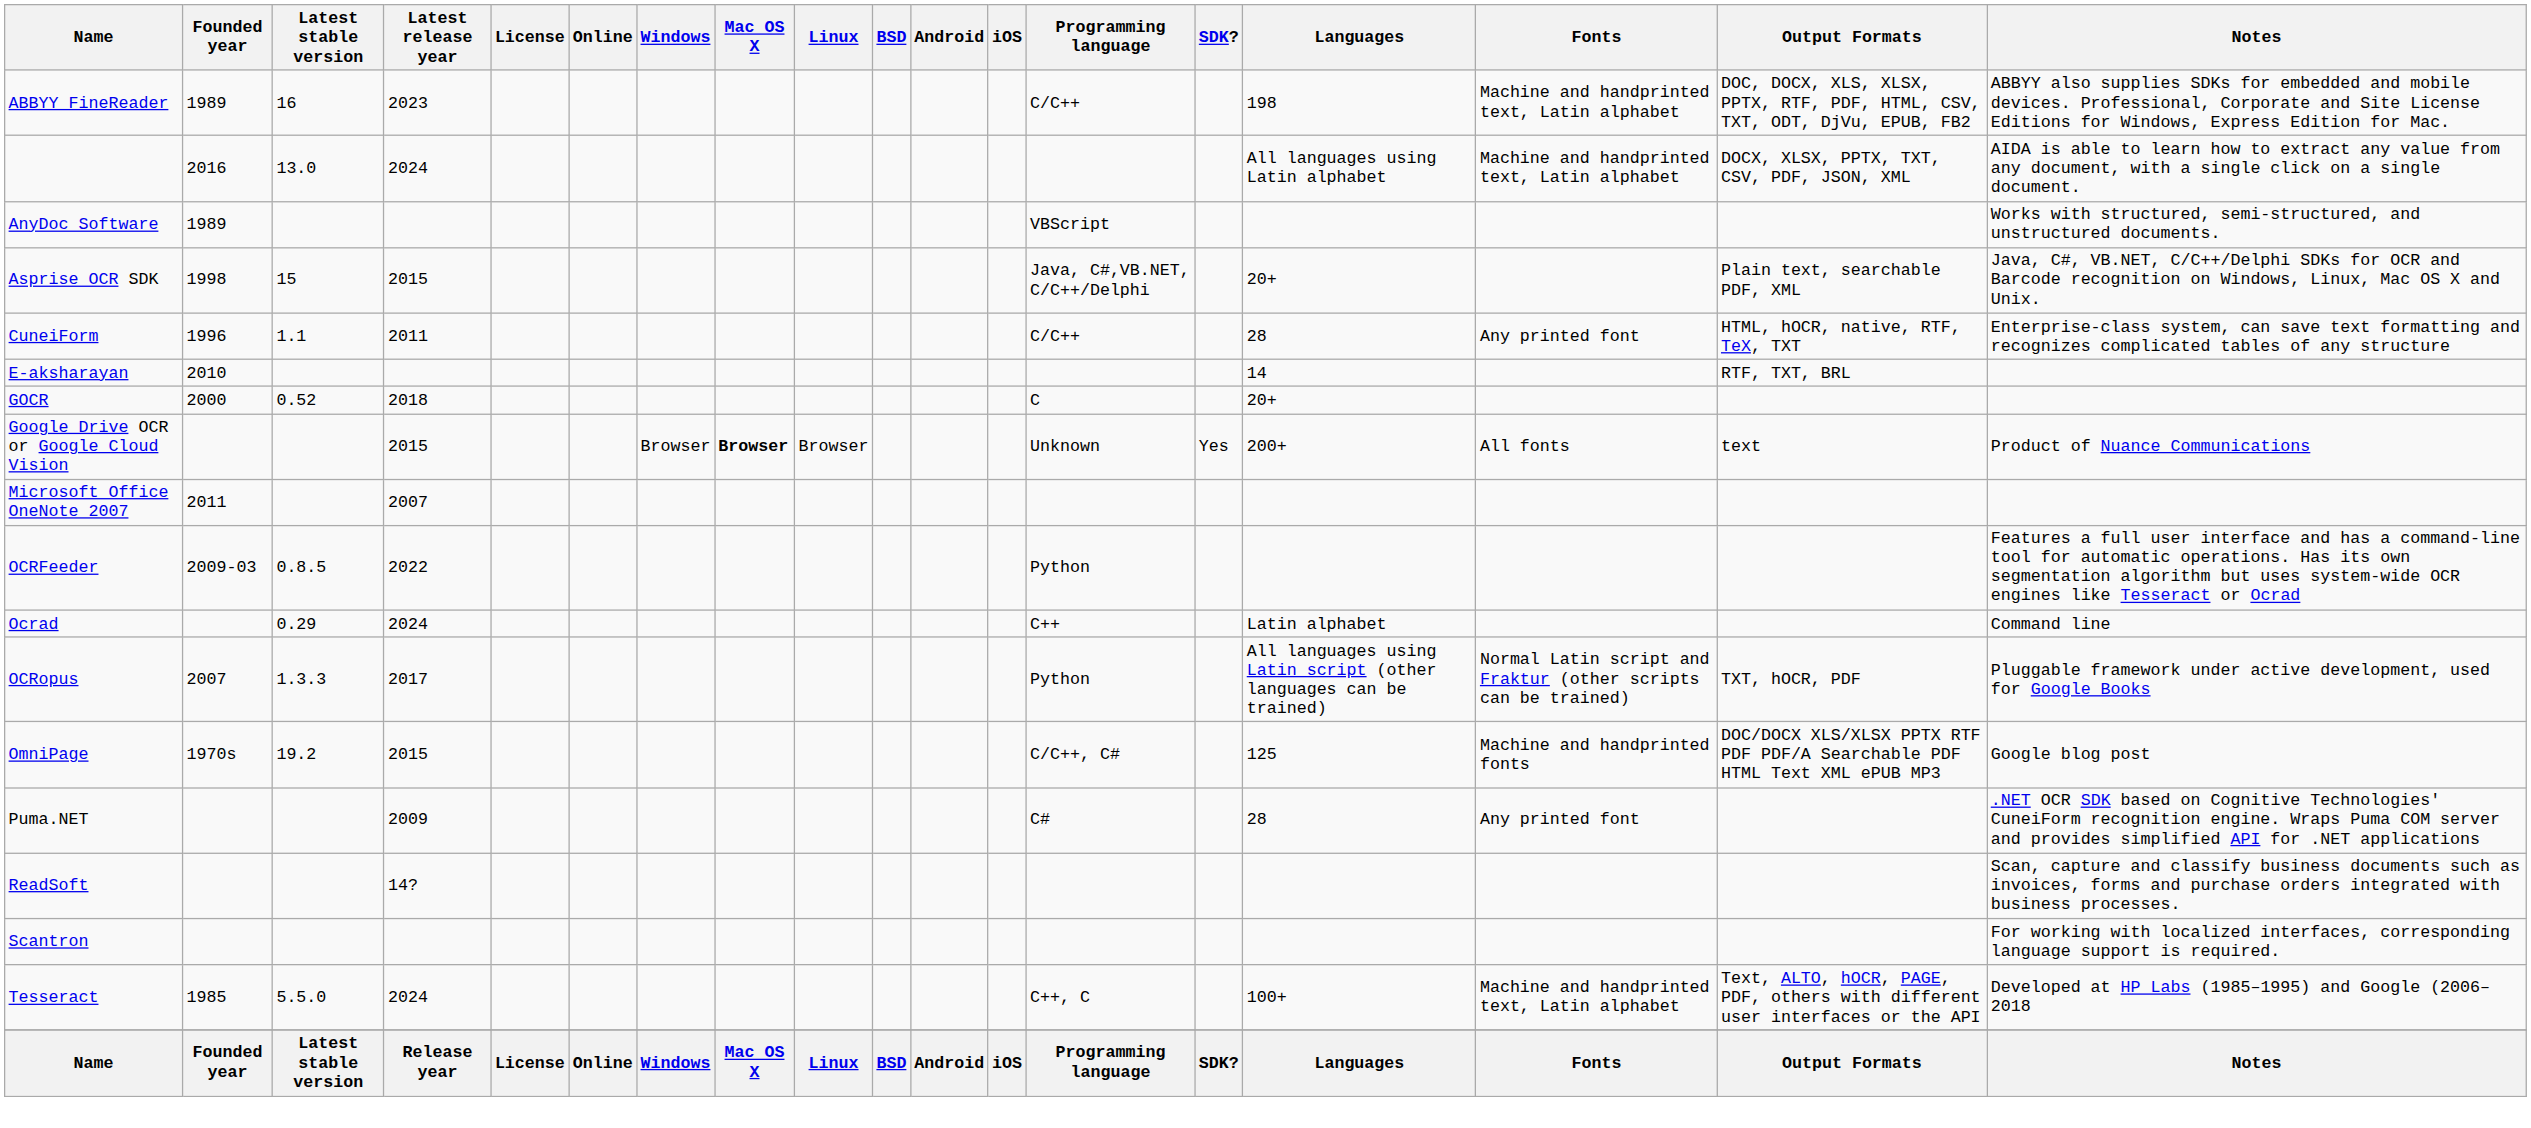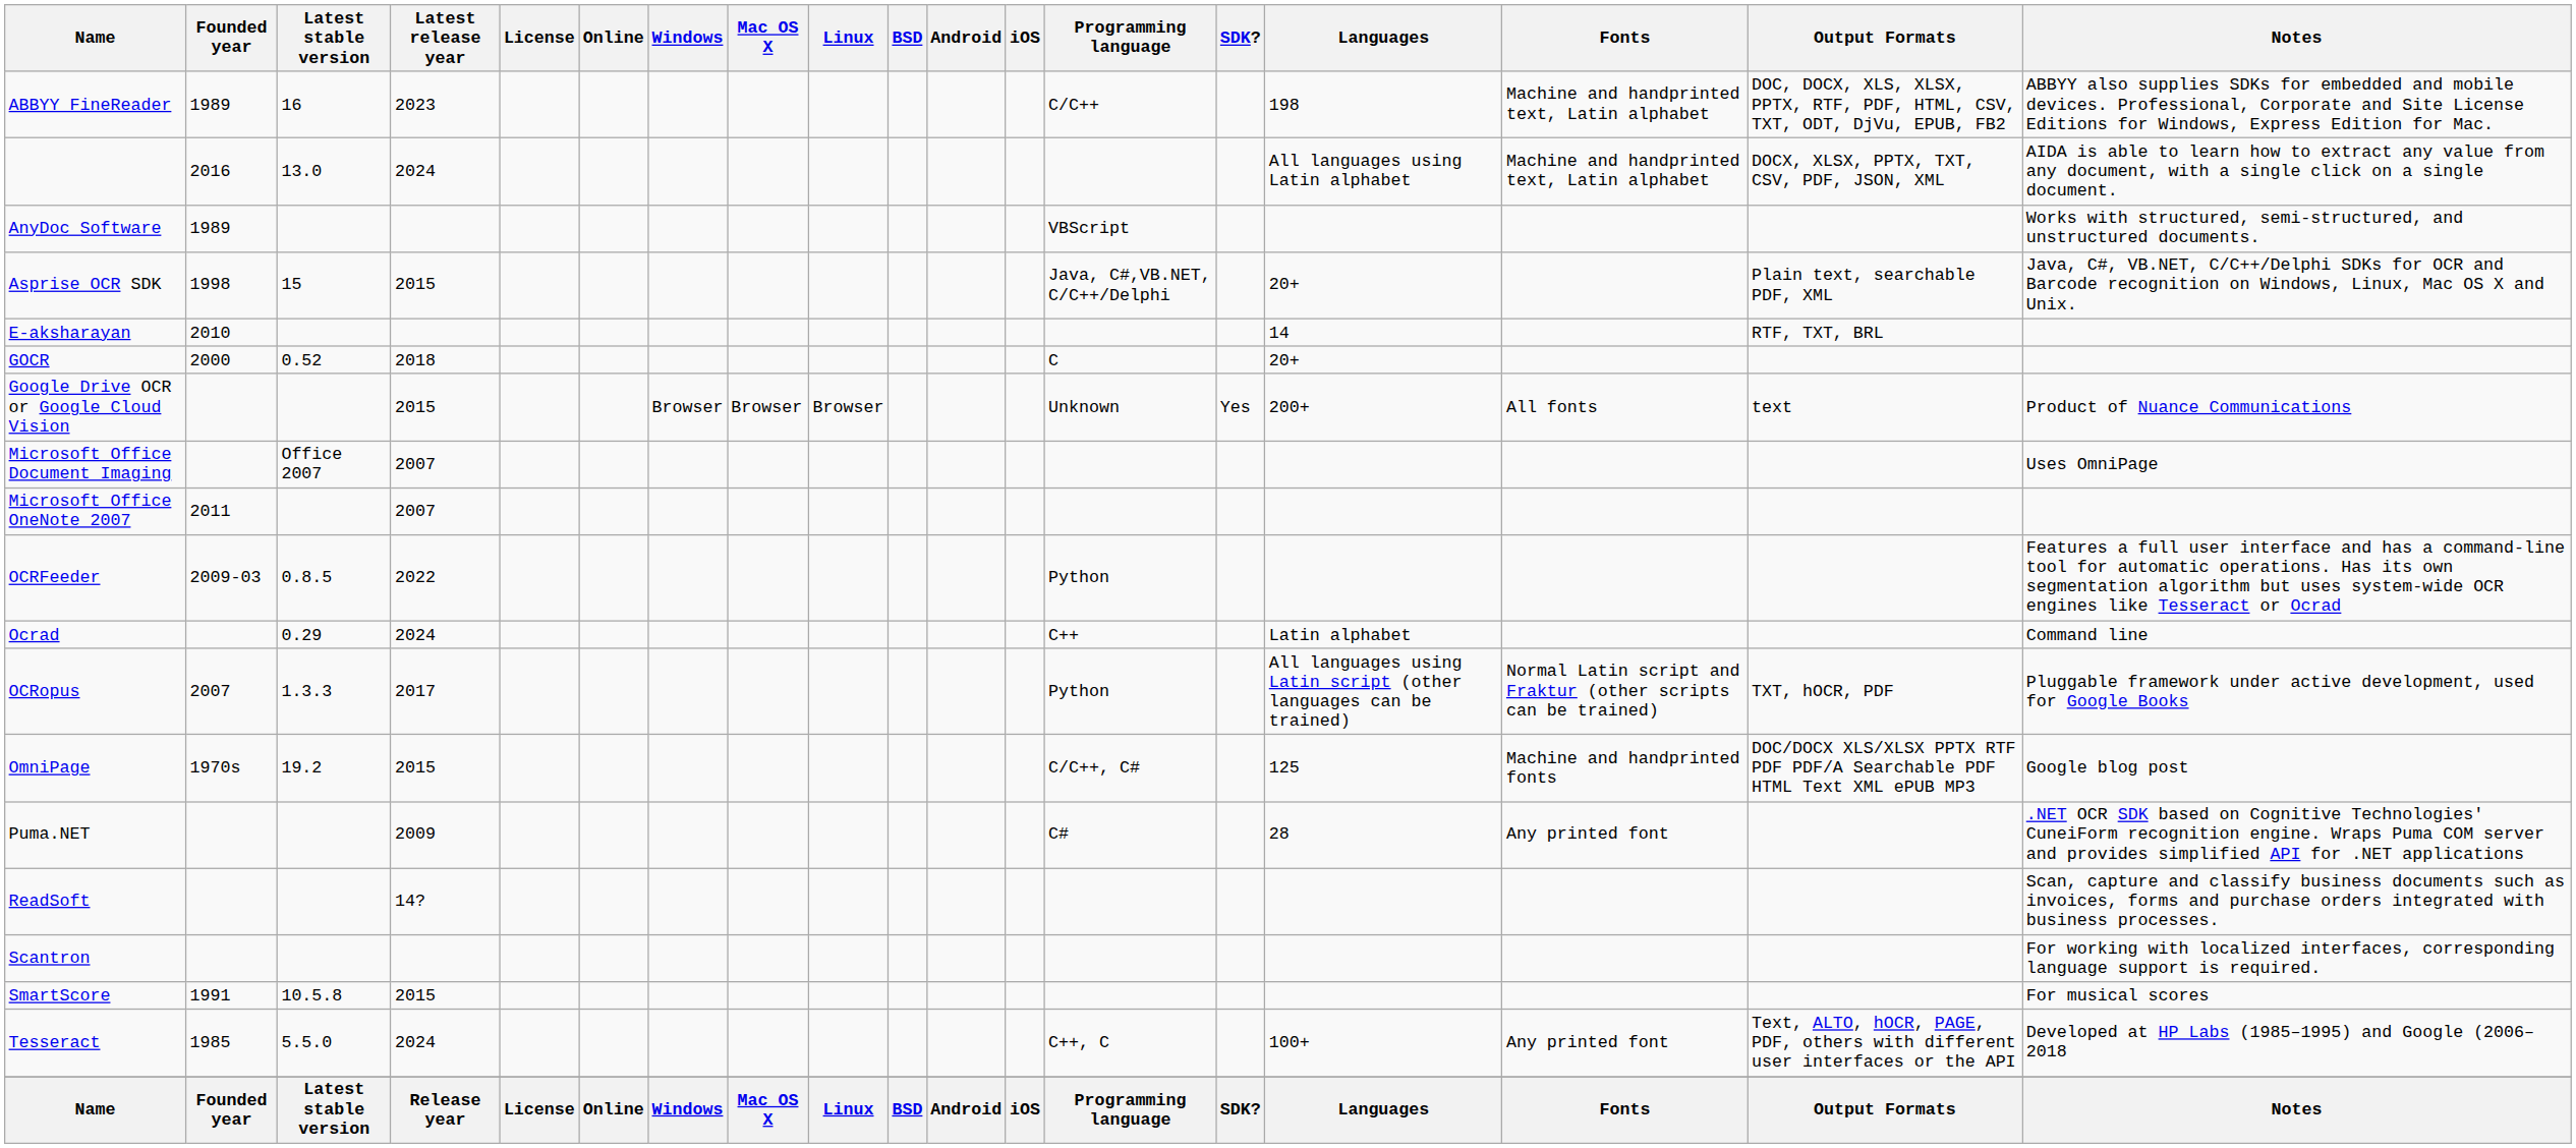- row: CuneiForm | 1996 | 1.1 | 2011 | C/C++ | 28 | Any printed font | HTML, hOCR, native, RTF, TeX, TXT | Enterprise-class system, can save text formatting and recognizes complicated tables of any structure
Google Drive OCR or Google Cloud Vision | Mac OS X: bold -> normal
+ row: Microsoft Office Document Imaging | Office 2007 | 2007 | Uses OmniPage
+ row: SmartScore | 1991 | 10.5.8 | 2015 | For musical scores
Tesseract | Fonts: Machine and handprinted text, Latin alphabet -> Any printed font
